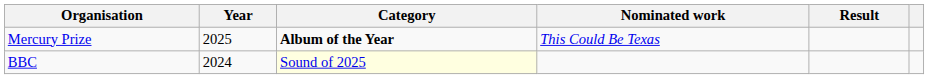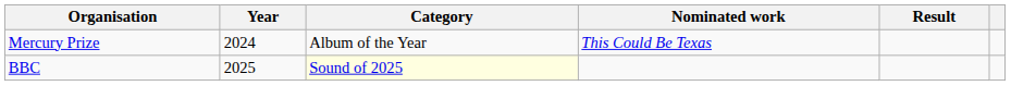Mercury Prize | Year: 2025 -> 2024
Mercury Prize | Category: bold -> normal
BBC | Year: 2024 -> 2025
